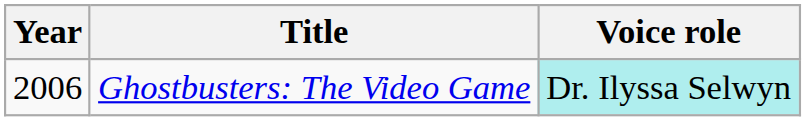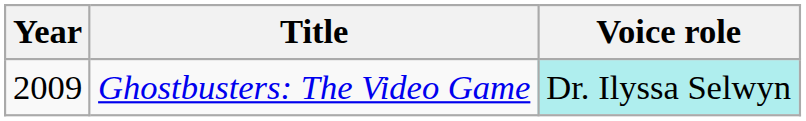Ghostbusters: The Video Game | Year: 2006 -> 2009
